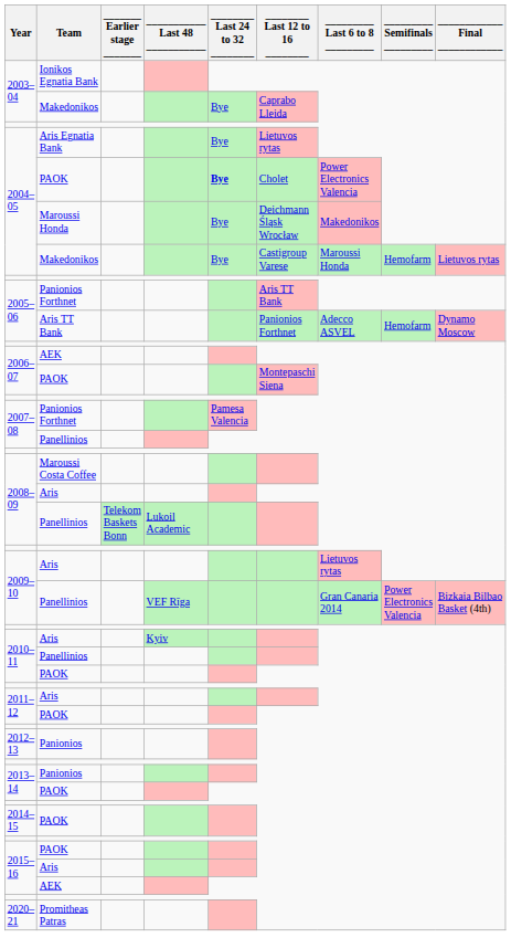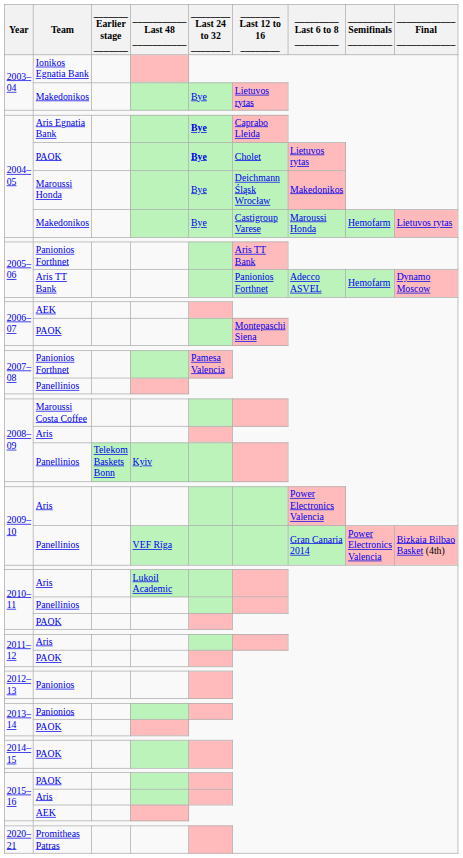2003–04 / Makedonikos | ________ Last 12 to 16 ________: Caprabo Lleida -> Lietuvos rytas
2004–05 / Aris Egnatia Bank | ________ Last 24 to 32 ________: normal -> bold
2004–05 / Aris Egnatia Bank | ________ Last 12 to 16 ________: Lietuvos rytas -> Caprabo Lleida
2004–05 / PAOK | _________ Last 6 to 8 _________: Power Electronics Valencia -> Lietuvos rytas
2008–09 / Panellinios | ___________ Last 48 ___________: Lukoil Academic -> Kyiv
2009–10 / Aris | _________ Last 6 to 8 _________: Lietuvos rytas -> Power Electronics Valencia
2010–11 / Aris | ___________ Last 48 ___________: Kyiv -> Lukoil Academic
